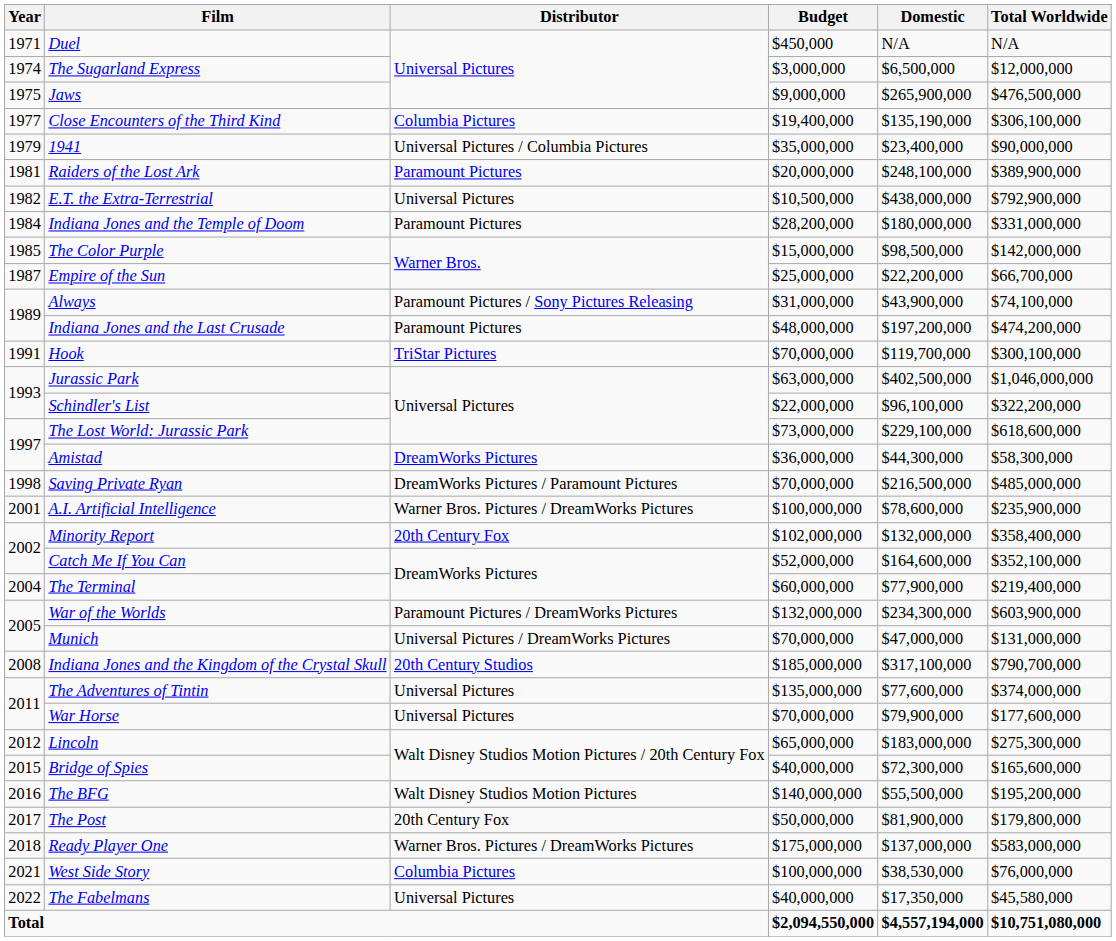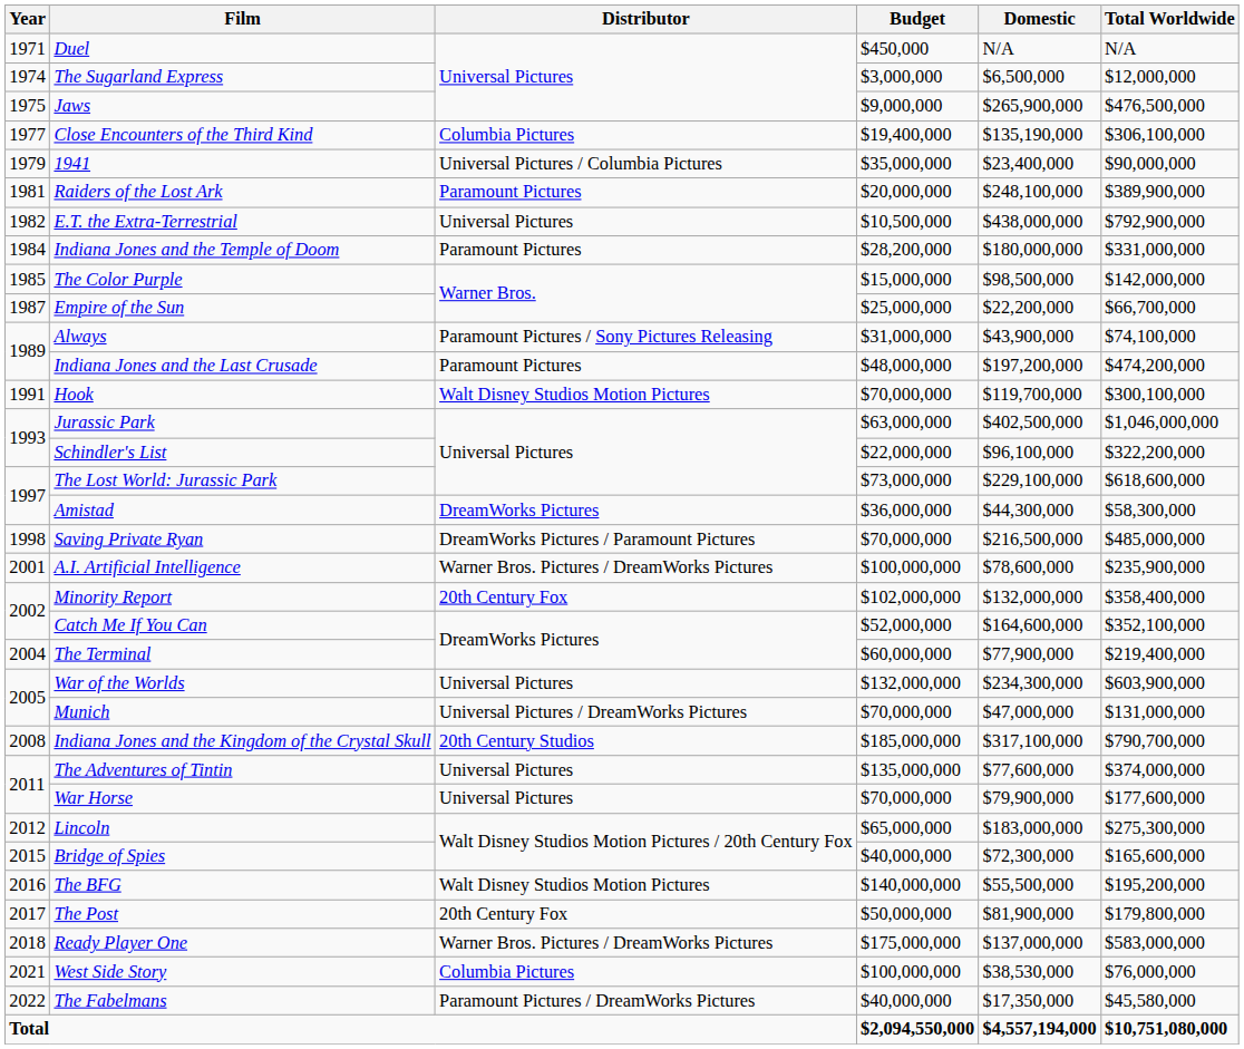Hook | Distributor: TriStar Pictures -> Walt Disney Studios Motion Pictures
War of the Worlds | Distributor: Paramount Pictures / DreamWorks Pictures -> Universal Pictures
The Fabelmans | Distributor: Universal Pictures -> Paramount Pictures / DreamWorks Pictures
